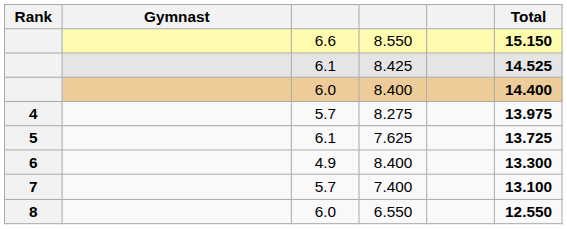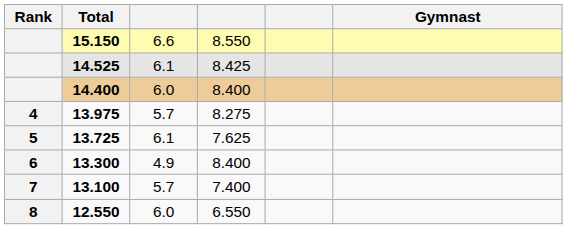columns swapped: Gymnast <-> Total
